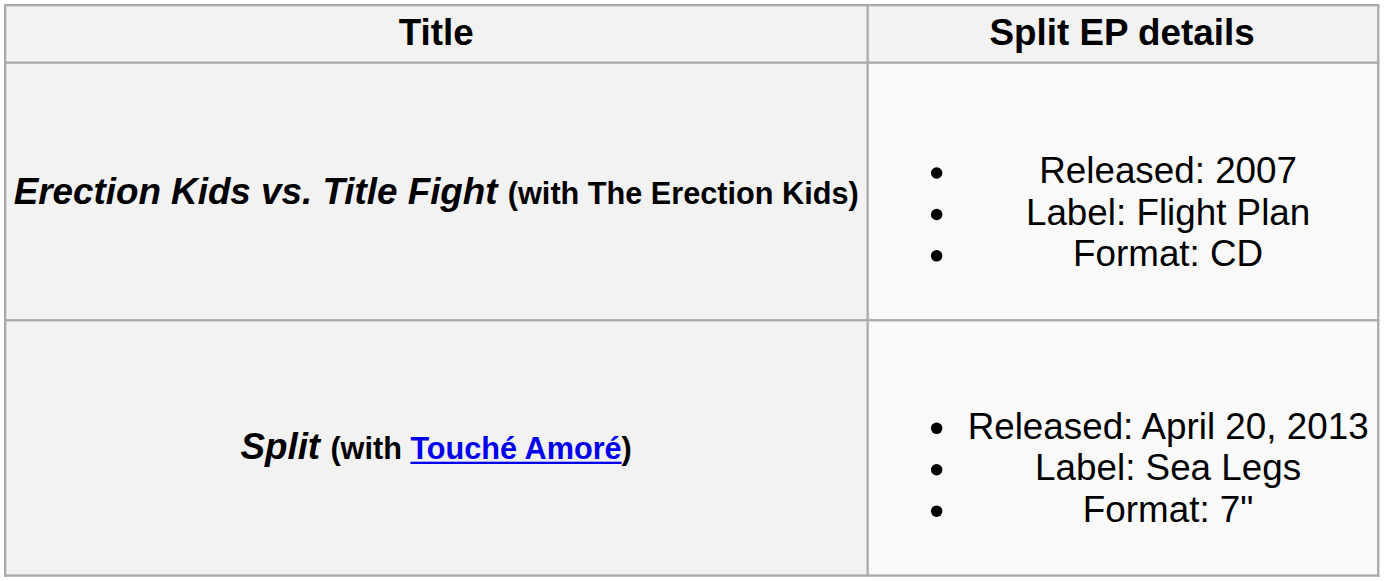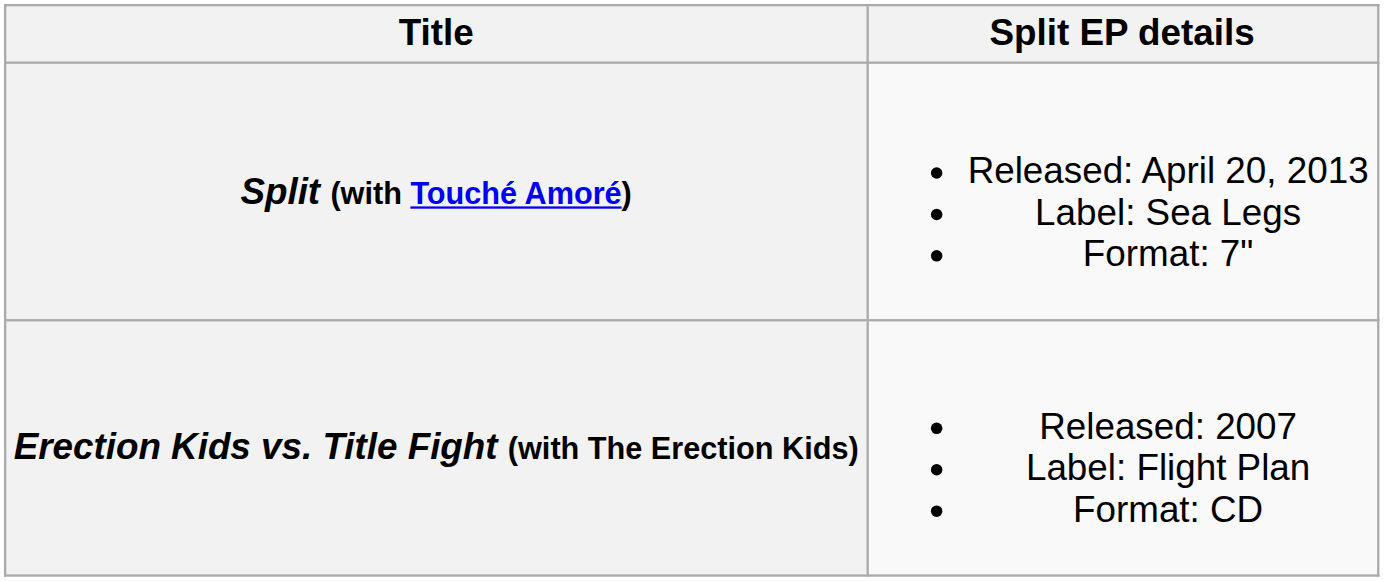rows swapped: Erection Kids vs. Title Fight (with The Erection Kids) <-> Split (with Touché Amoré)
